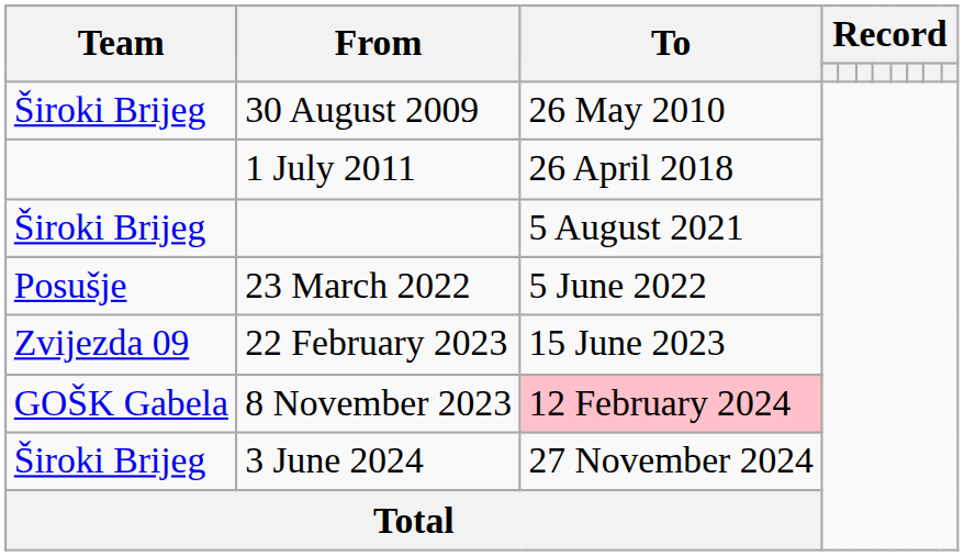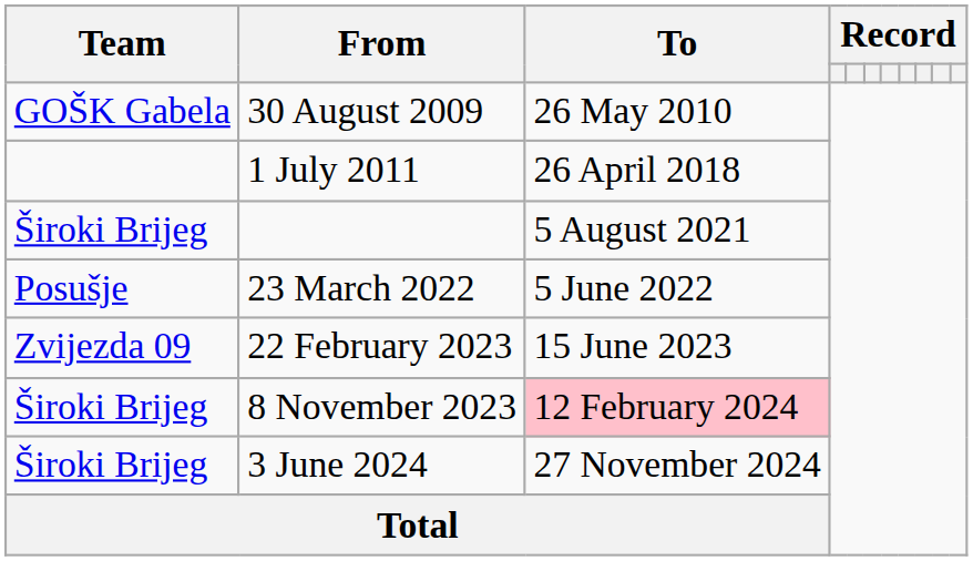30 August 2009 | Team: Široki Brijeg -> GOŠK Gabela
8 November 2023 | Team: GOŠK Gabela -> Široki Brijeg
